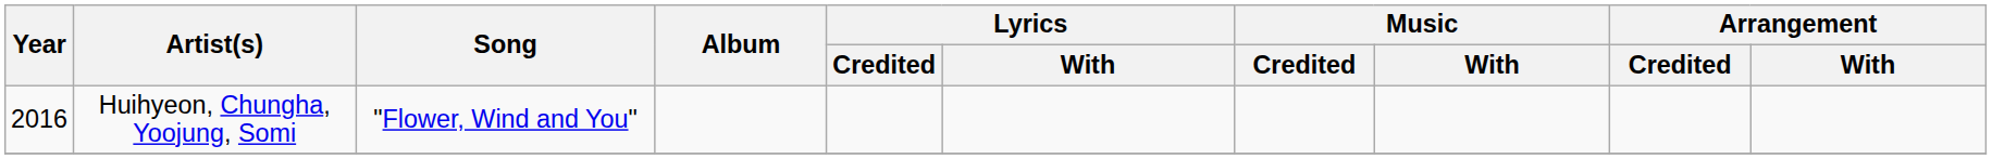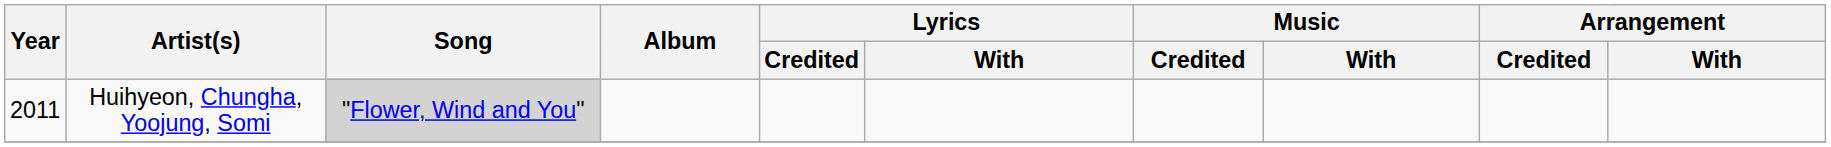Huihyeon, Chungha, Yoojung, Somi | Year: 2016 -> 2011
Huihyeon, Chungha, Yoojung, Somi | Song: no background -> lightgrey background
